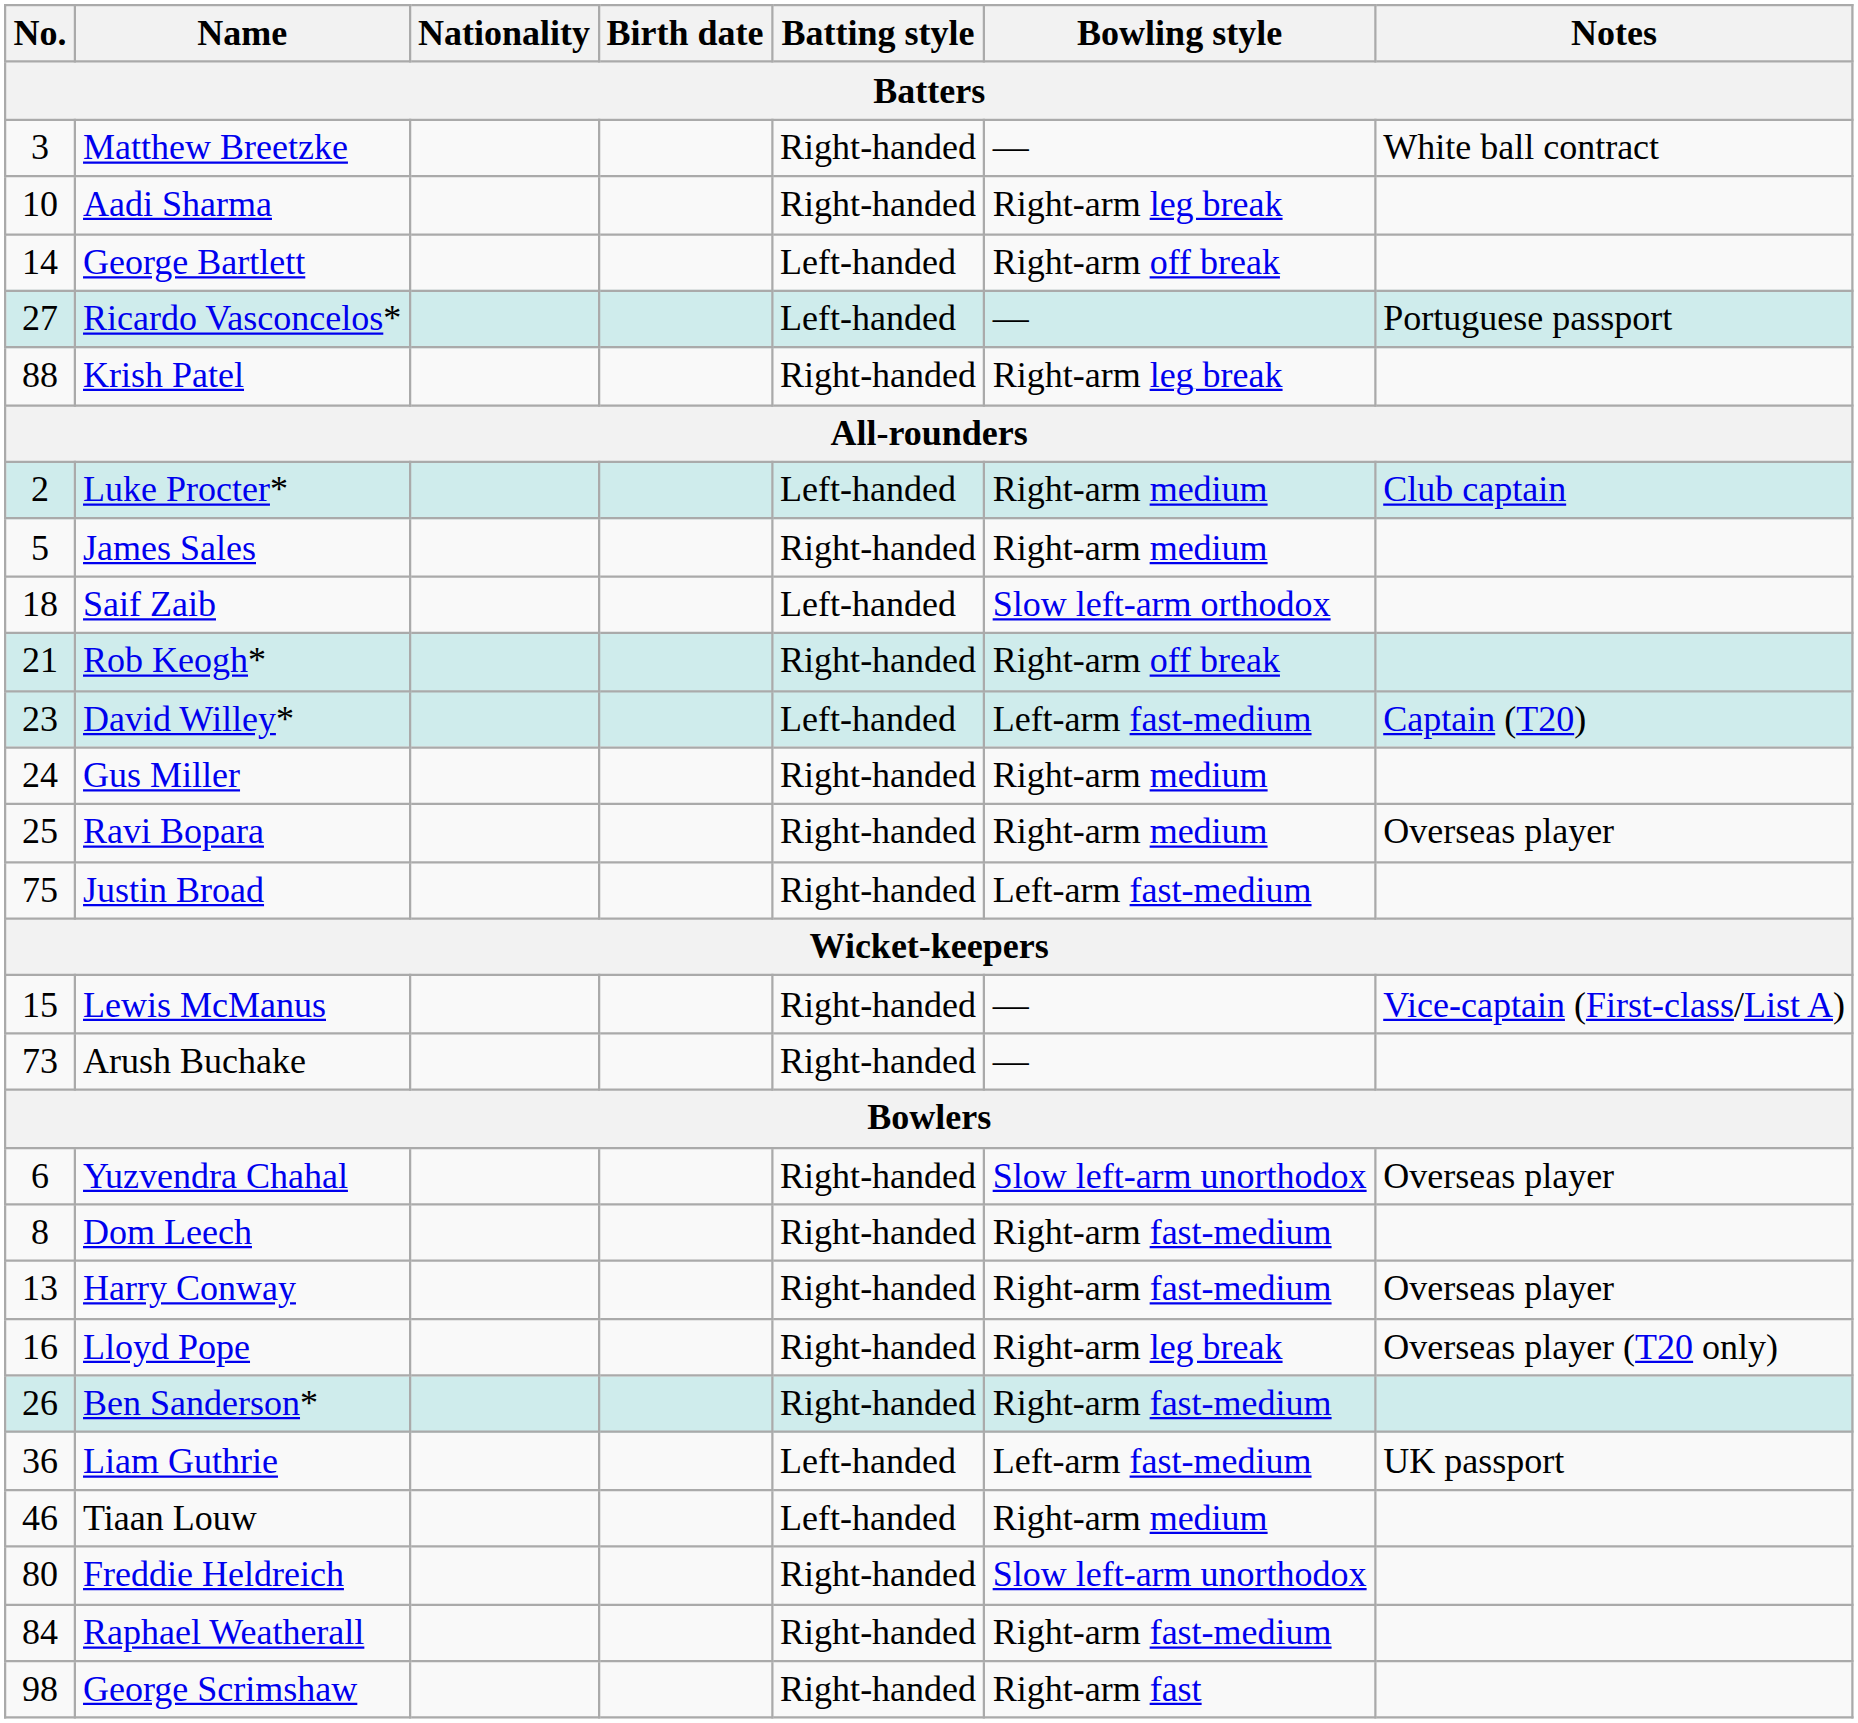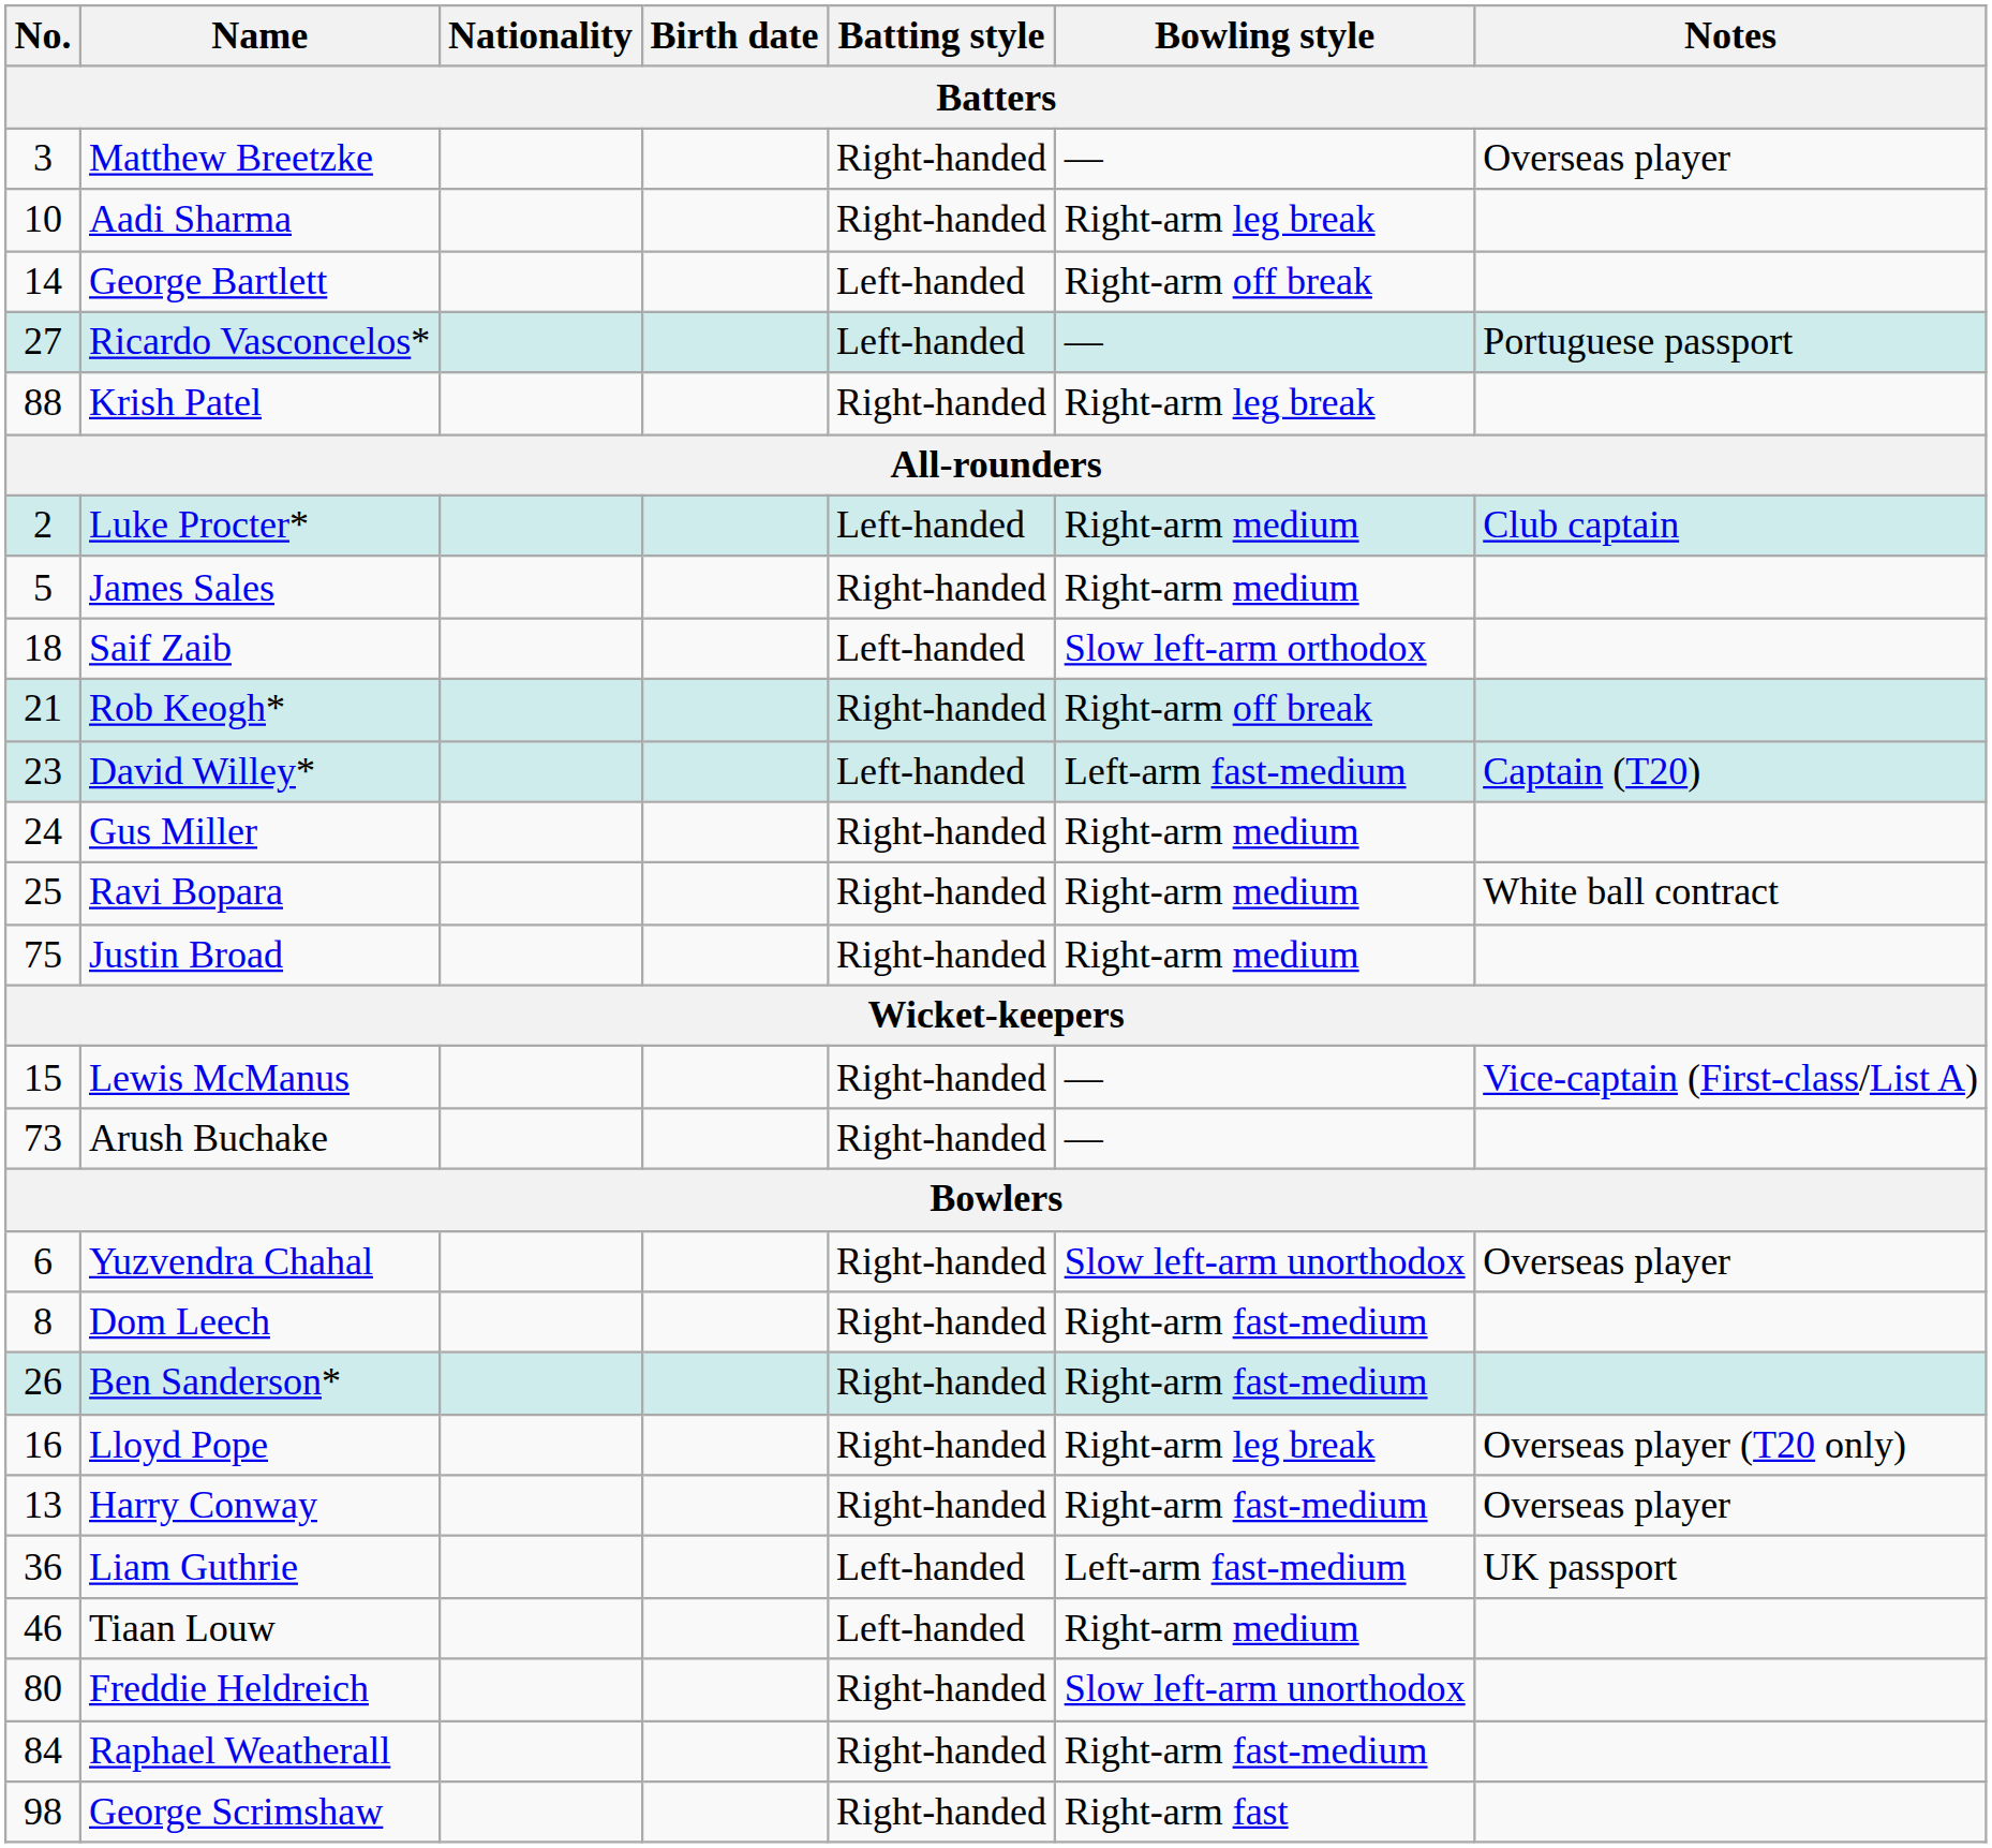Matthew Breetzke | Notes: White ball contract -> Overseas player
Ravi Bopara | Notes: Overseas player -> White ball contract
Justin Broad | Bowling style: Left-arm fast-medium -> Right-arm medium
rows swapped: Harry Conway <-> Ben Sanderson*
